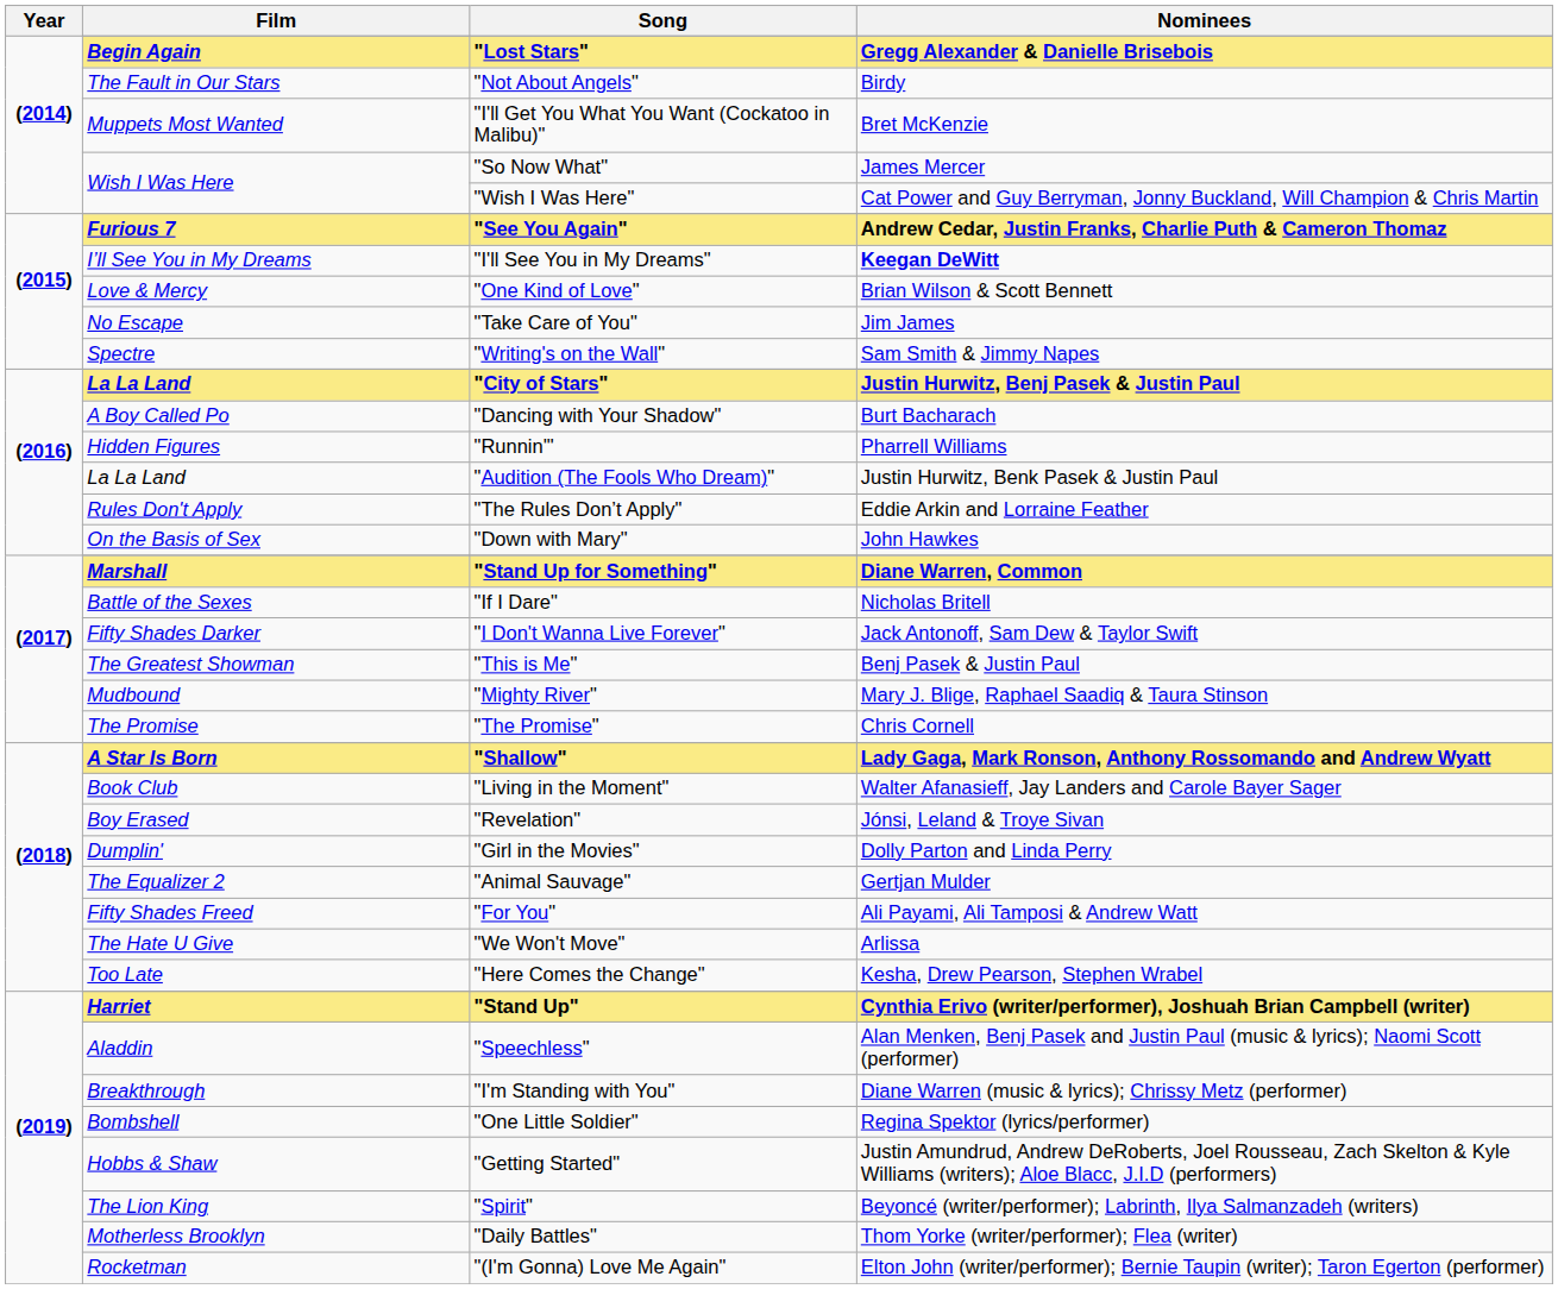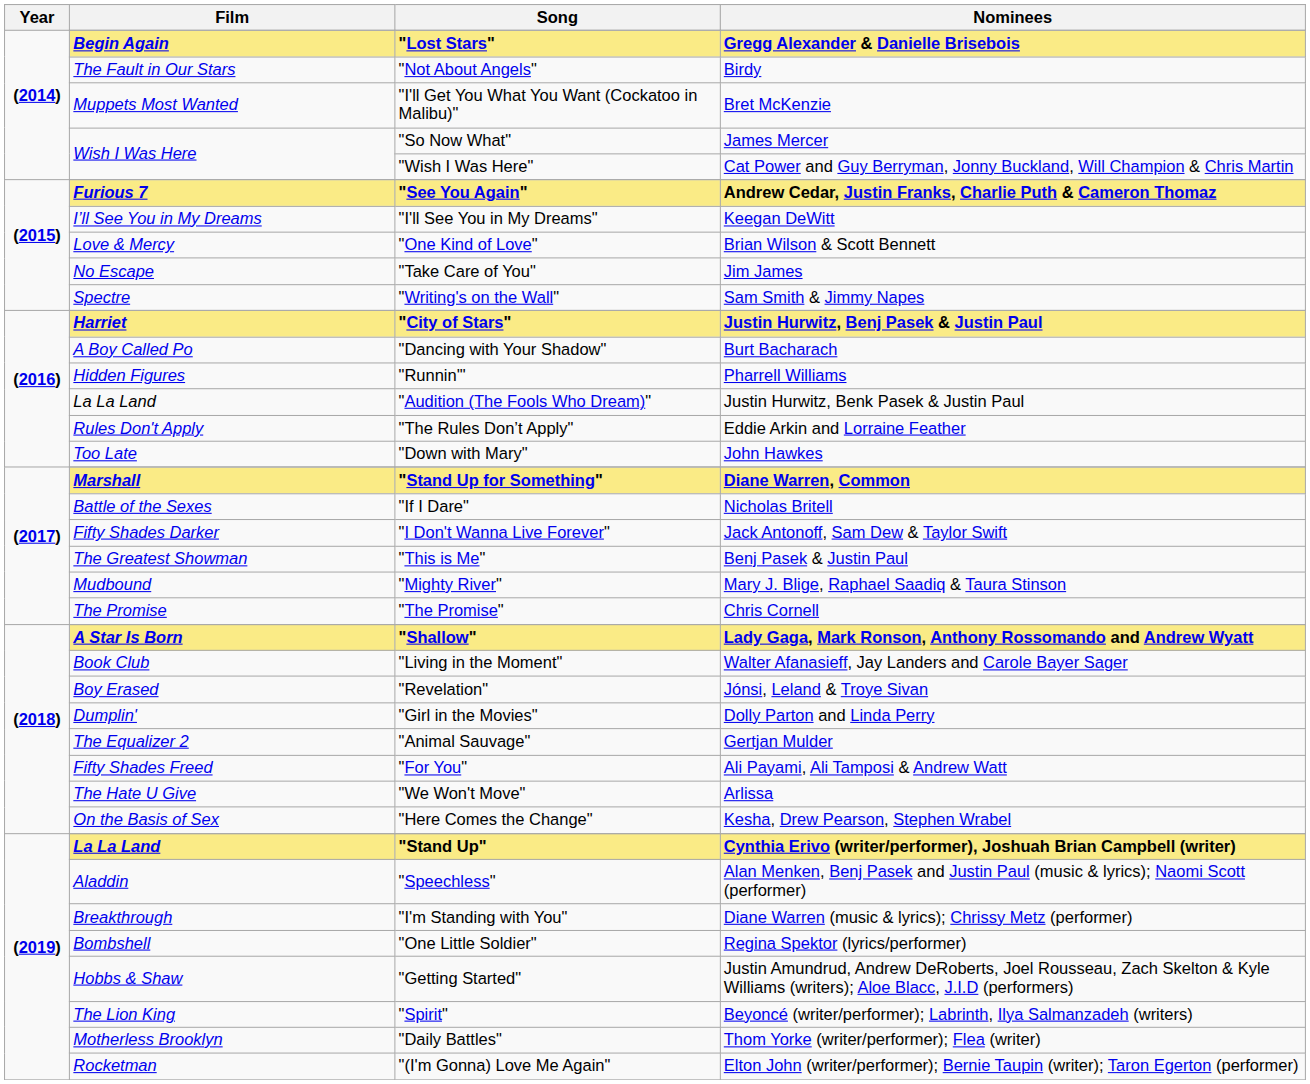"I'll See You in My Dreams" | Nominees: bold -> normal
"City of Stars" | Film: La La Land -> Harriet
"Down with Mary" | Film: On the Basis of Sex -> Too Late
"Here Comes the Change" | Film: Too Late -> On the Basis of Sex
"Stand Up" | Film: Harriet -> La La Land
